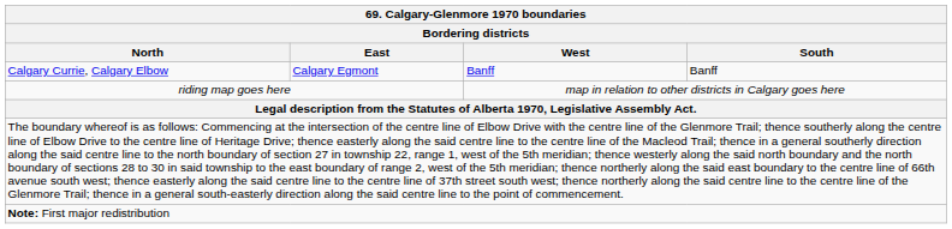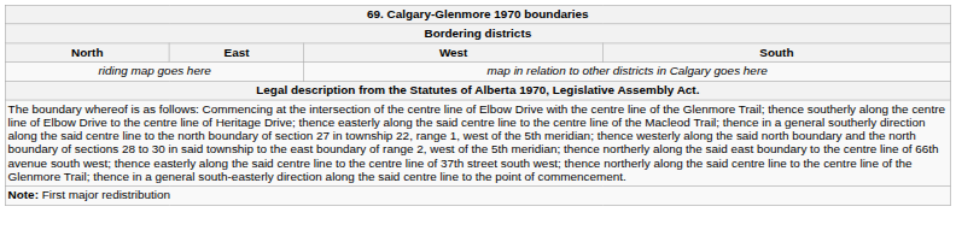- row: Calgary Currie, Calgary Elbow | Calgary Egmont | Banff | Banff
